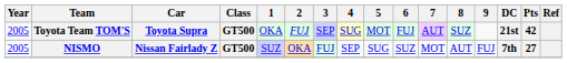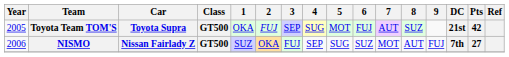NISMO | Year: 2005 -> 2006
